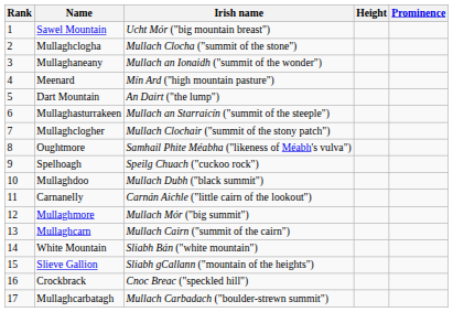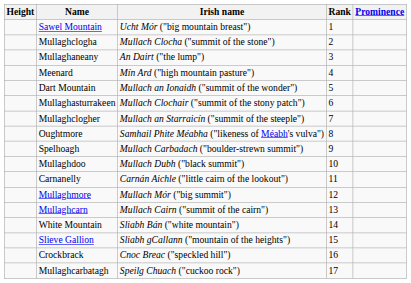columns swapped: Rank <-> Height
Mullaghaneany | Irish name: Mullach an Ionaidh ("summit of the wonder") -> An Dairt ("the lump")
Dart Mountain | Irish name: An Dairt ("the lump") -> Mullach an Ionaidh ("summit of the wonder")
Mullaghasturrakeen | Irish name: Mullach an Starraicín ("summit of the steeple") -> Mullach Clochair ("summit of the stony patch")
Mullaghclogher | Irish name: Mullach Clochair ("summit of the stony patch") -> Mullach an Starraicín ("summit of the steeple")
Spelhoagh | Irish name: Speilg Chuach ("cuckoo rock") -> Mullach Carbadach ("boulder-strewn summit")
Mullaghcarbatagh | Irish name: Mullach Carbadach ("boulder-strewn summit") -> Speilg Chuach ("cuckoo rock")
